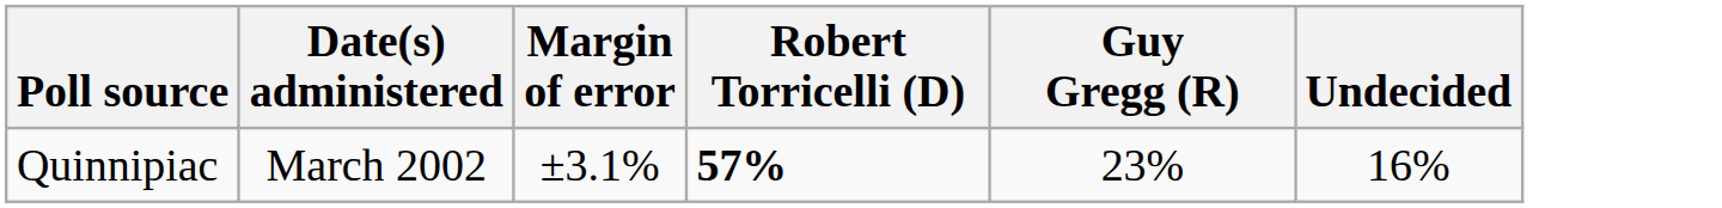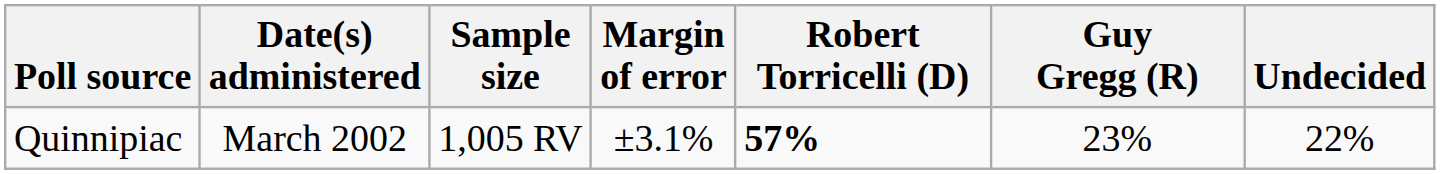+ column: Sample size | 1,005 RV
Quinnipiac | Undecided: 16% -> 22%
